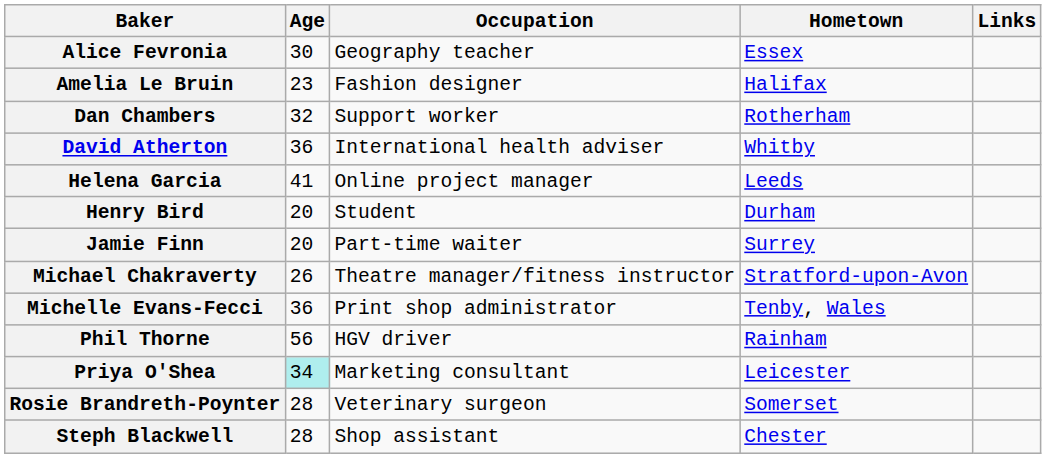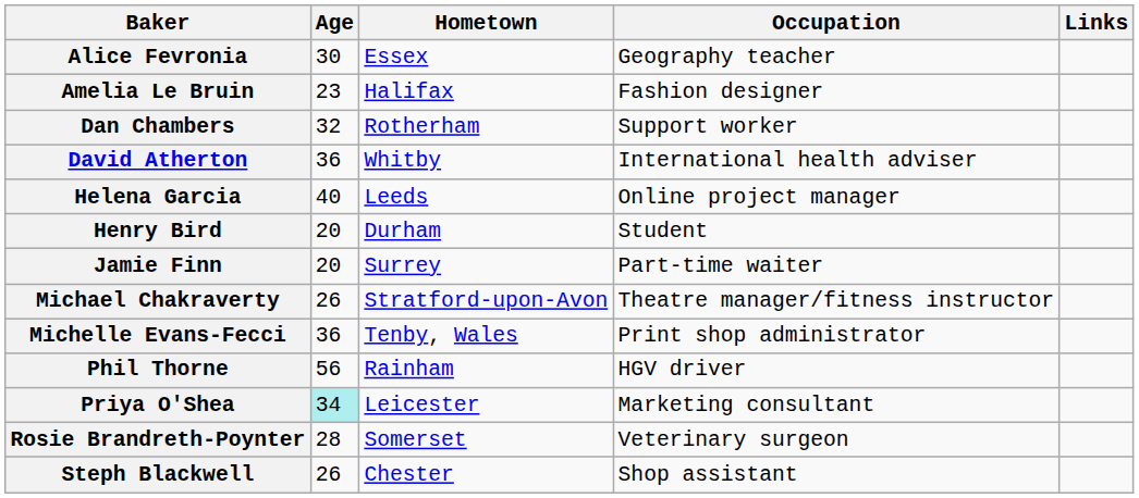columns swapped: Occupation <-> Hometown
Helena Garcia | Age: 41 -> 40
Steph Blackwell | Age: 28 -> 26
